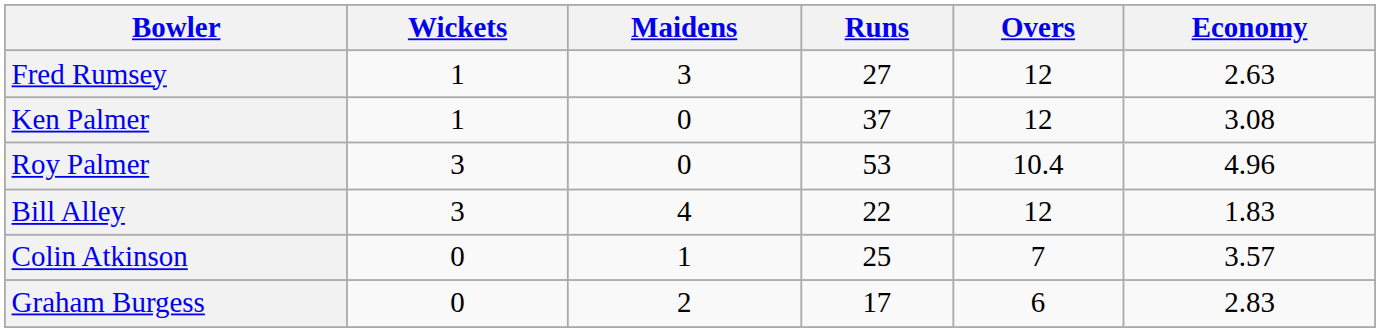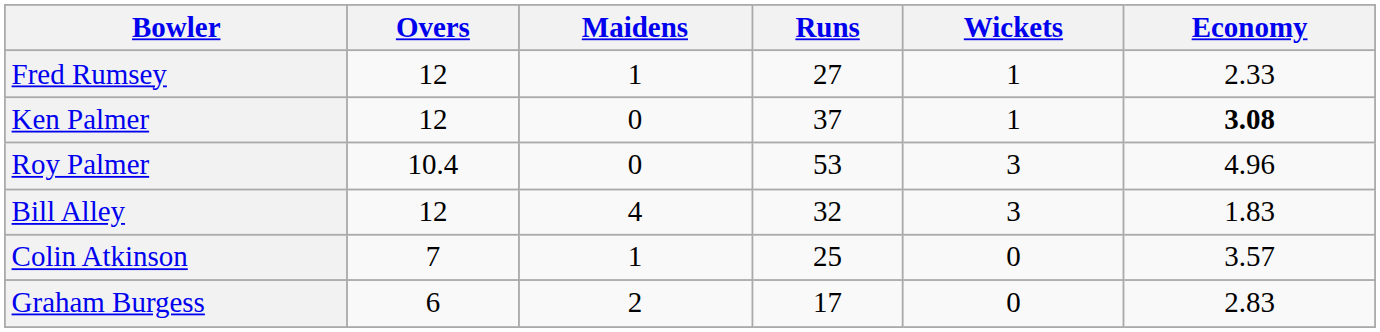columns swapped: Overs <-> Wickets
Fred Rumsey | Maidens: 3 -> 1
Fred Rumsey | Economy: 2.63 -> 2.33
Ken Palmer | Economy: normal -> bold
Bill Alley | Runs: 22 -> 32
